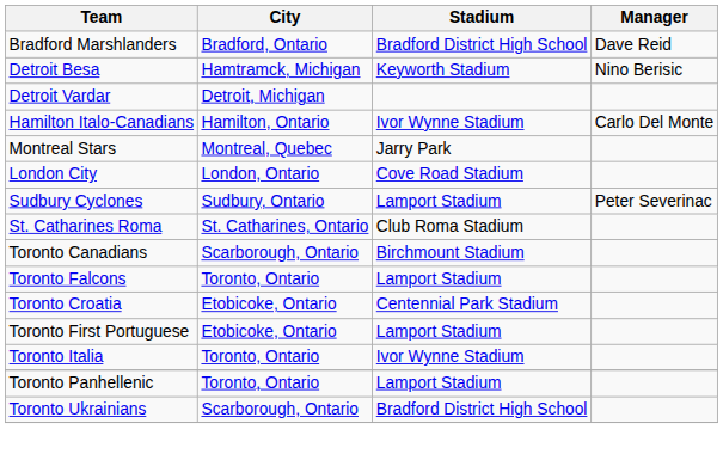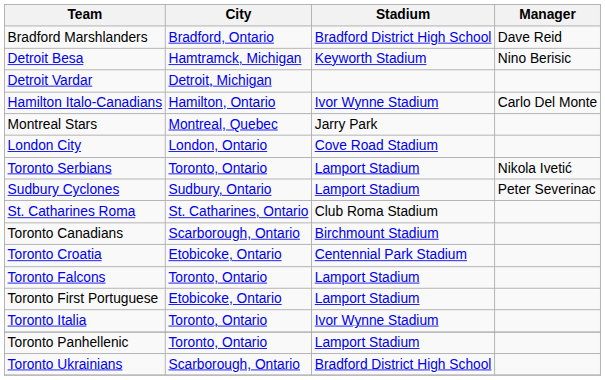+ row: Toronto Serbians | Toronto, Ontario | Lamport Stadium | Nikola Ivetić
rows swapped: Toronto Croatia <-> Toronto Falcons
